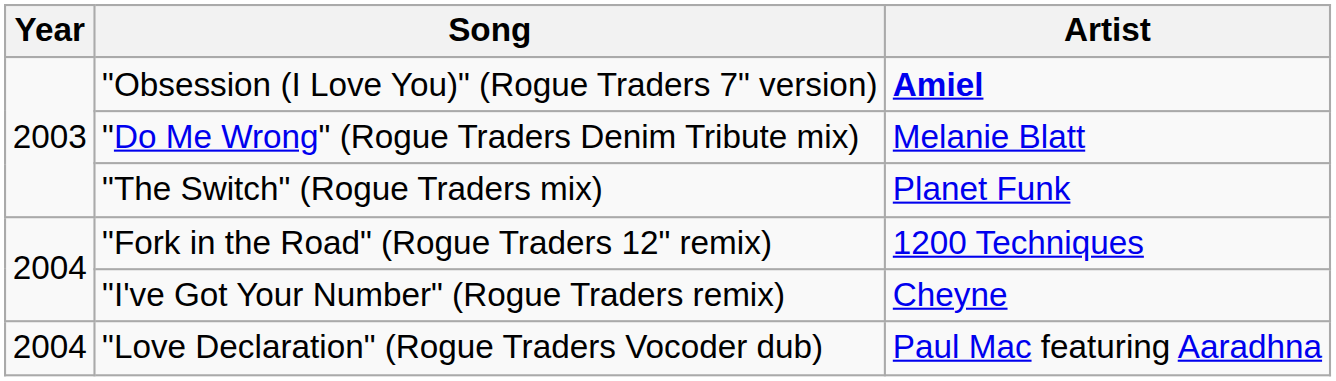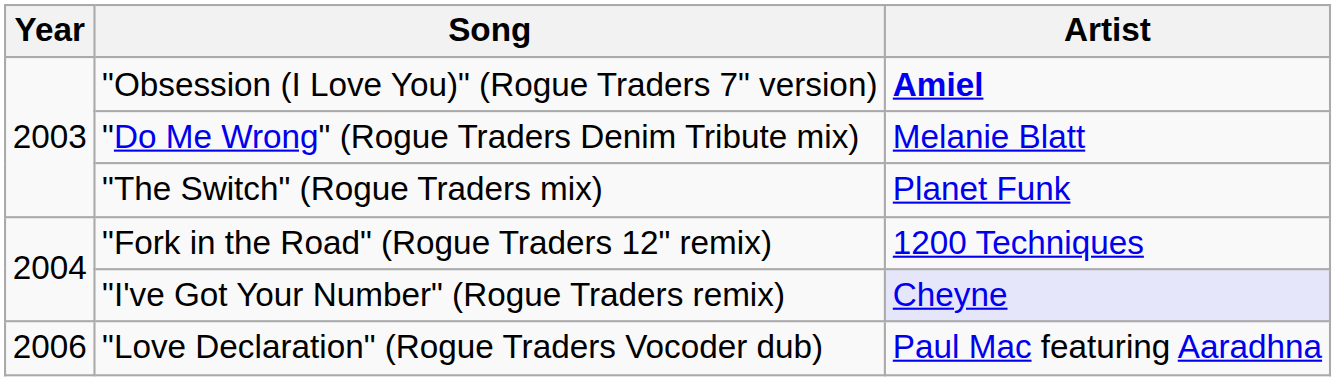"I've Got Your Number" (Rogue Traders remix) | Artist: no background -> lavender background
"Love Declaration" (Rogue Traders Vocoder dub) | Year: 2004 -> 2006
